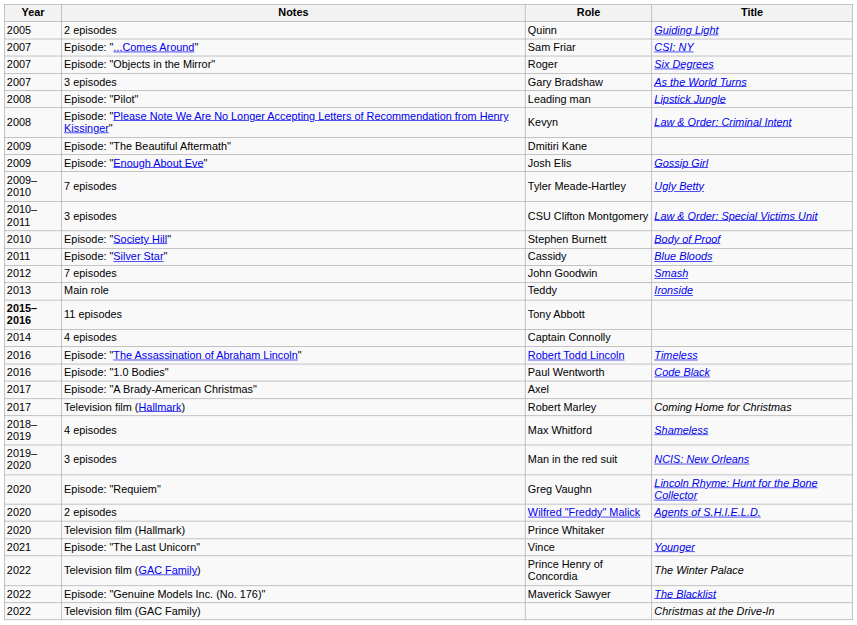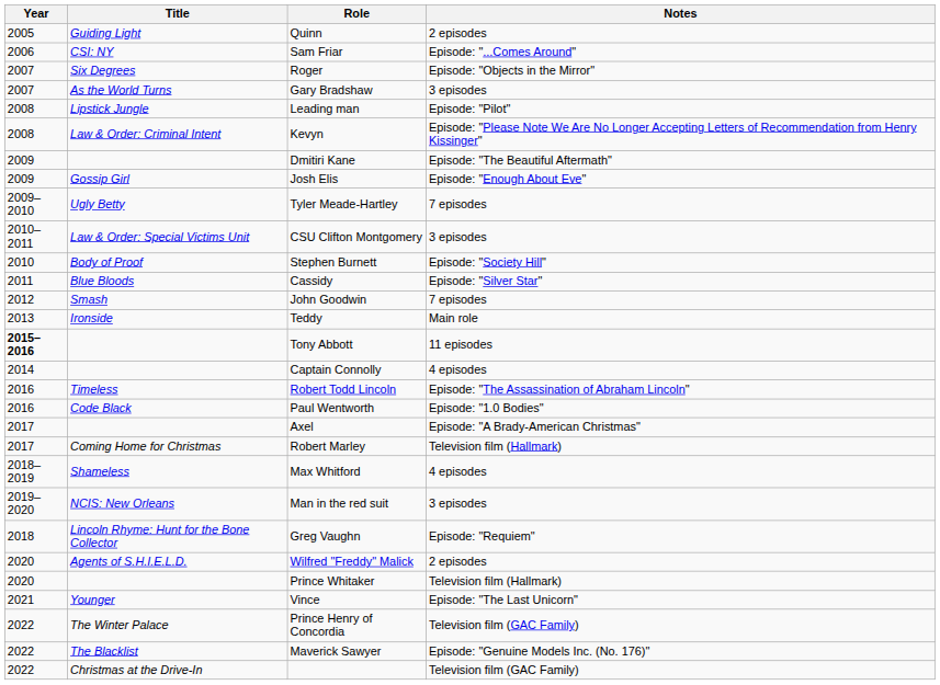columns swapped: Title <-> Notes
Sam Friar | Year: 2007 -> 2006
Greg Vaughn | Year: 2020 -> 2018
